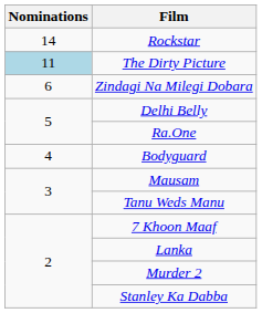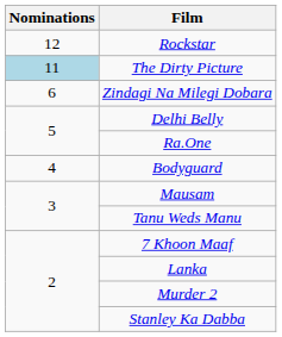Rockstar | Nominations: 14 -> 12
